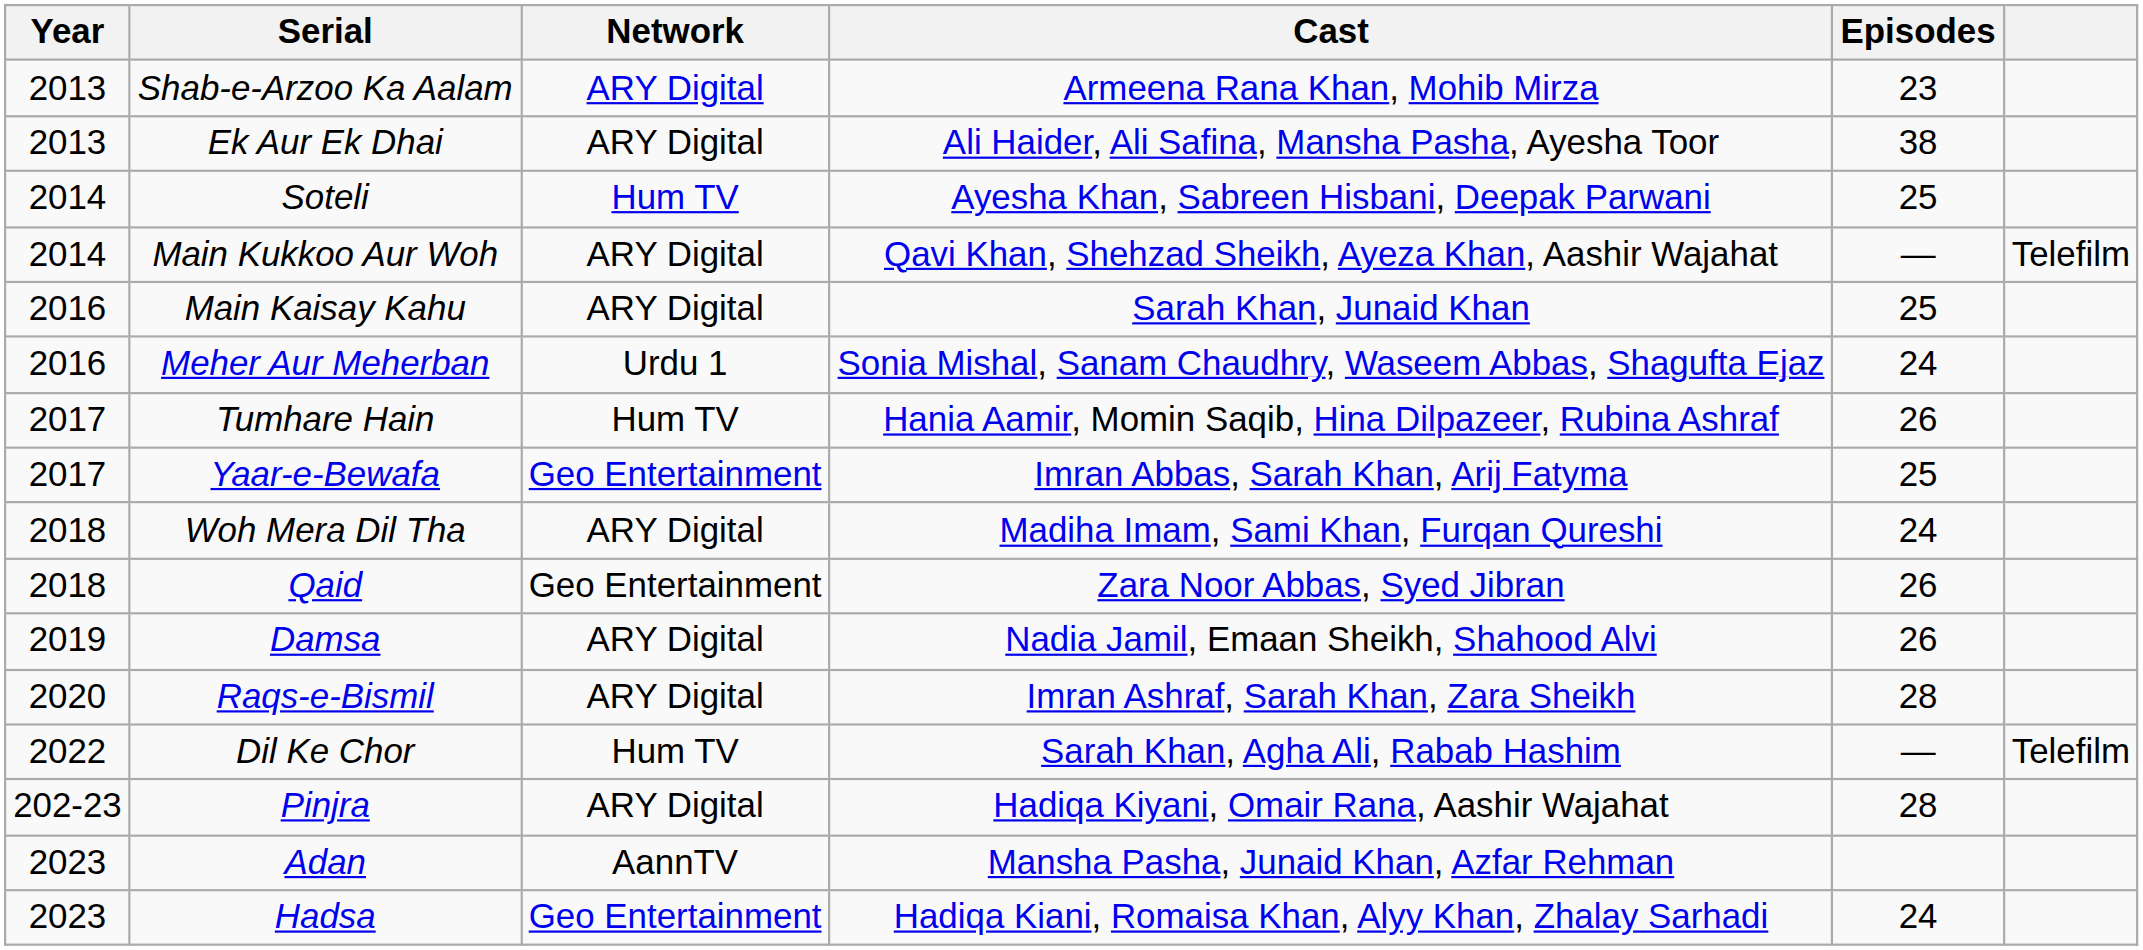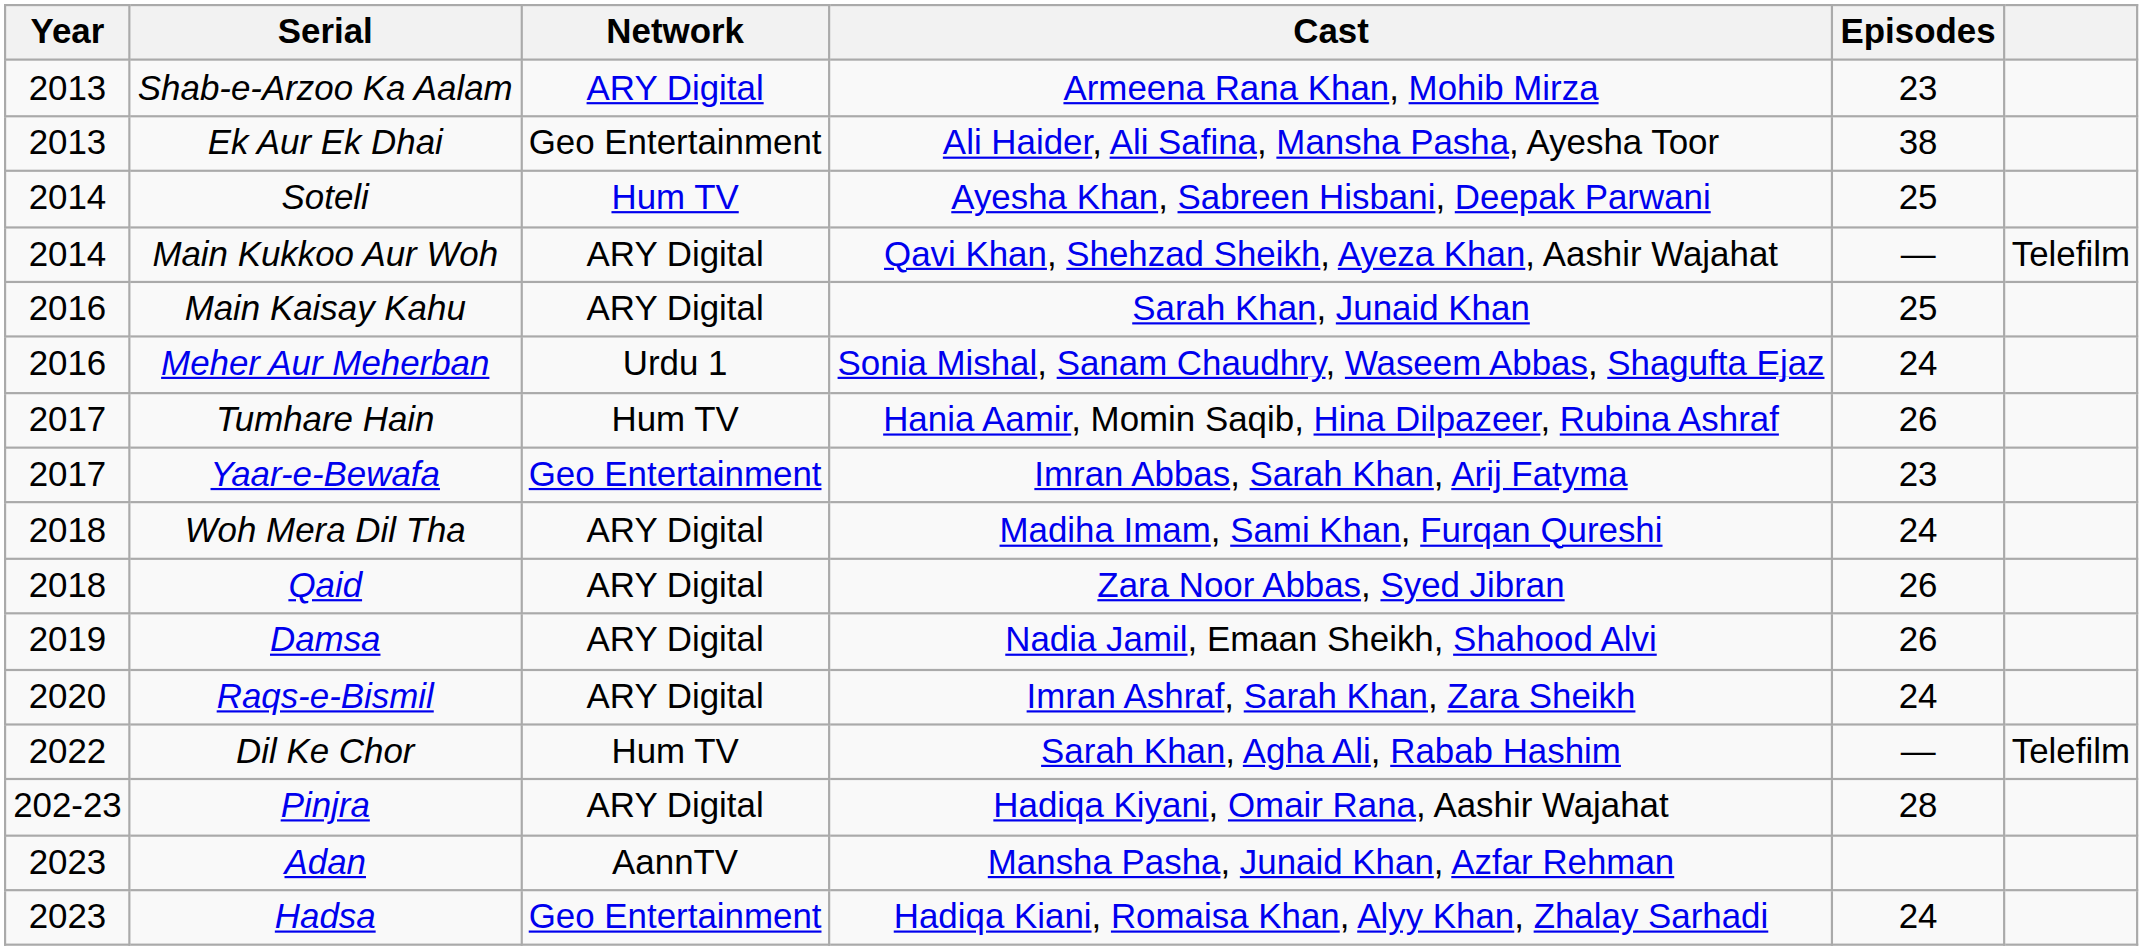Ek Aur Ek Dhai | Network: ARY Digital -> Geo Entertainment
Yaar-e-Bewafa | Episodes: 25 -> 23
Qaid | Network: Geo Entertainment -> ARY Digital
Raqs-e-Bismil | Episodes: 28 -> 24
